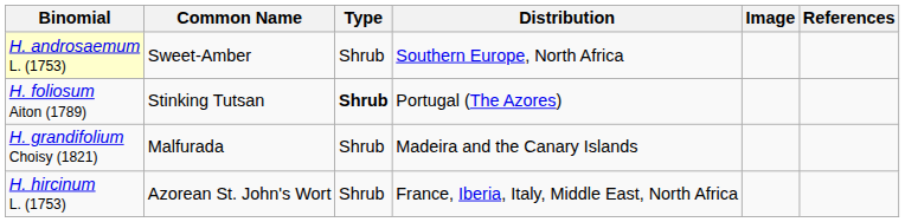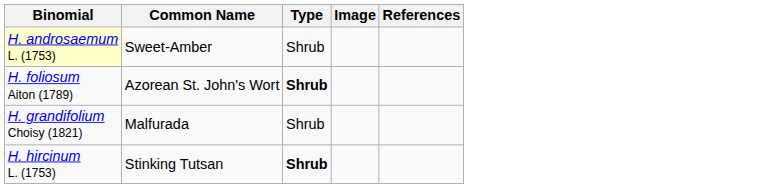- column: Distribution | Southern Europe, North Africa | Portugal (The Azores) | Madeira and the Canary Islands | France, Iberia, Italy, Middle East, North Africa
H. foliosum Aiton (1789) | Common Name: Stinking Tutsan -> Azorean St. John's Wort
H. hircinum L. (1753) | Common Name: Azorean St. John's Wort -> Stinking Tutsan
H. hircinum L. (1753) | Type: normal -> bold
